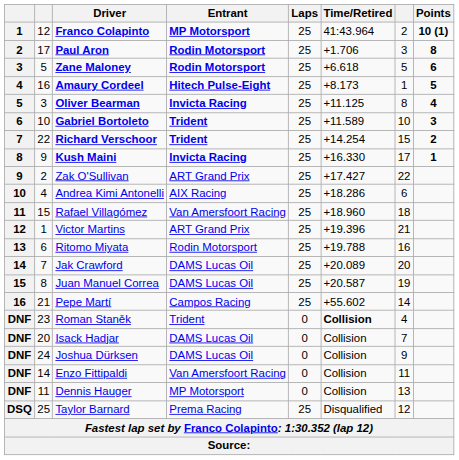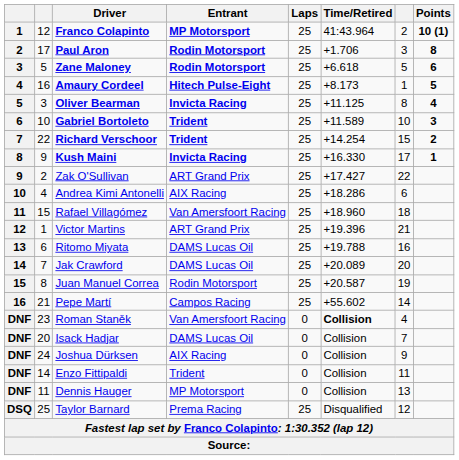Ritomo Miyata | Entrant: Rodin Motorsport -> DAMS Lucas Oil
Juan Manuel Correa | Entrant: DAMS Lucas Oil -> Rodin Motorsport
Roman Staněk | Entrant: Trident -> Van Amersfoort Racing
Joshua Dürksen | Entrant: DAMS Lucas Oil -> AIX Racing
Enzo Fittipaldi | Entrant: Van Amersfoort Racing -> Trident
